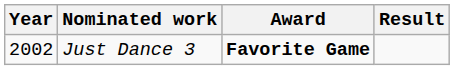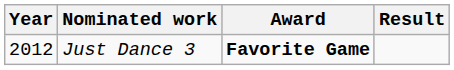Just Dance 3 | Year: 2002 -> 2012
